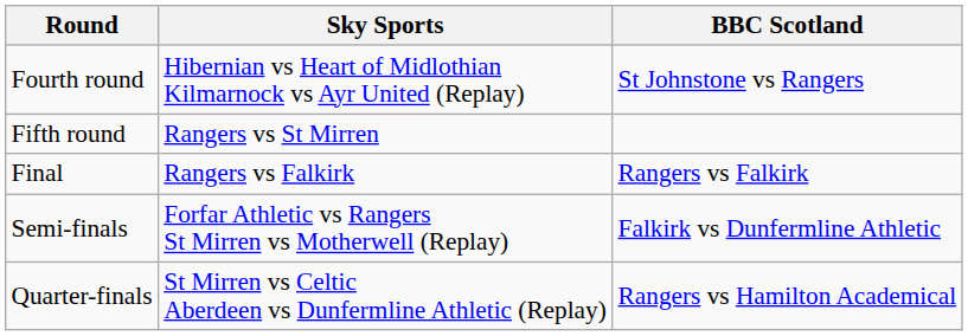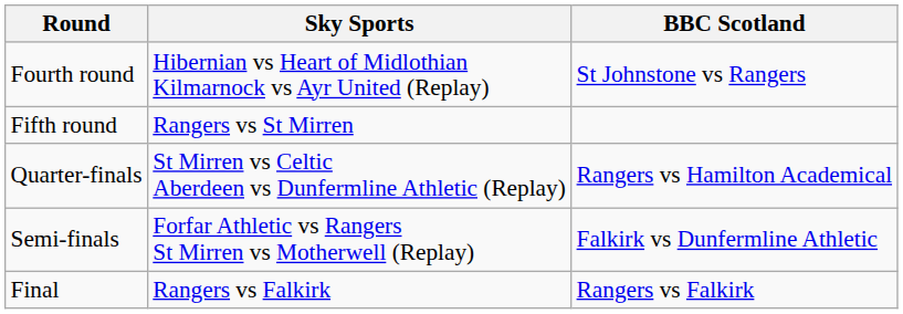rows swapped: Quarter-finals <-> Final
